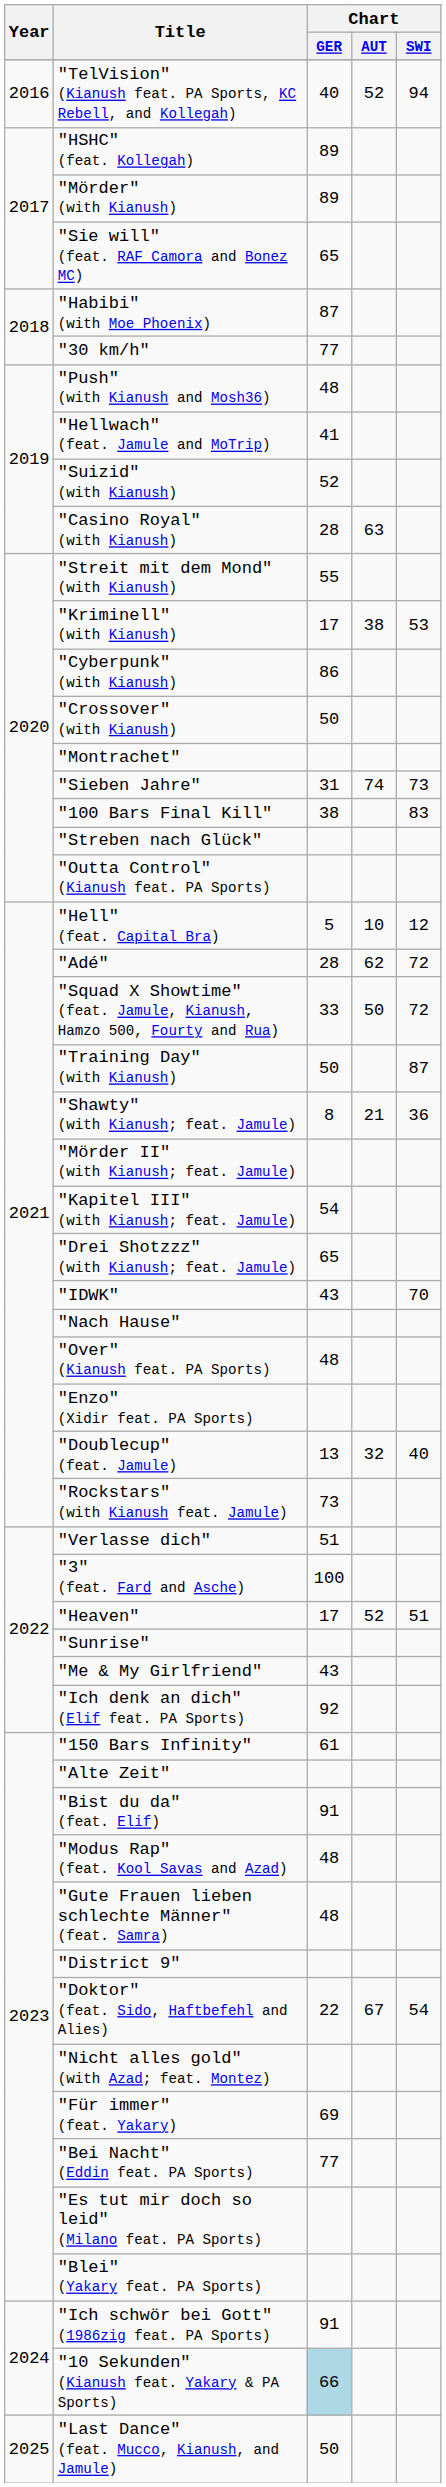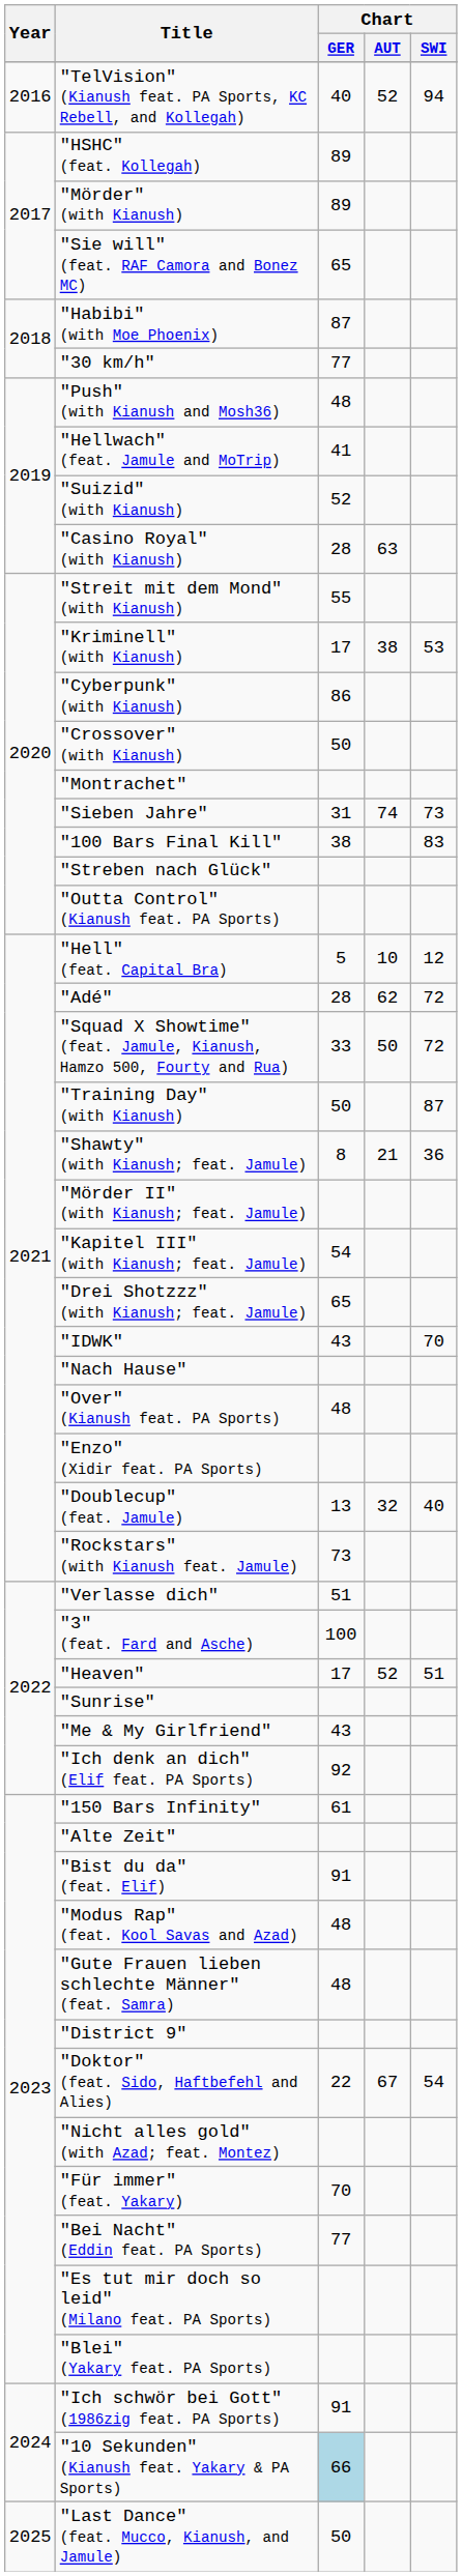"Für immer" (feat. Yakary) | Chart / GER: 69 -> 70
